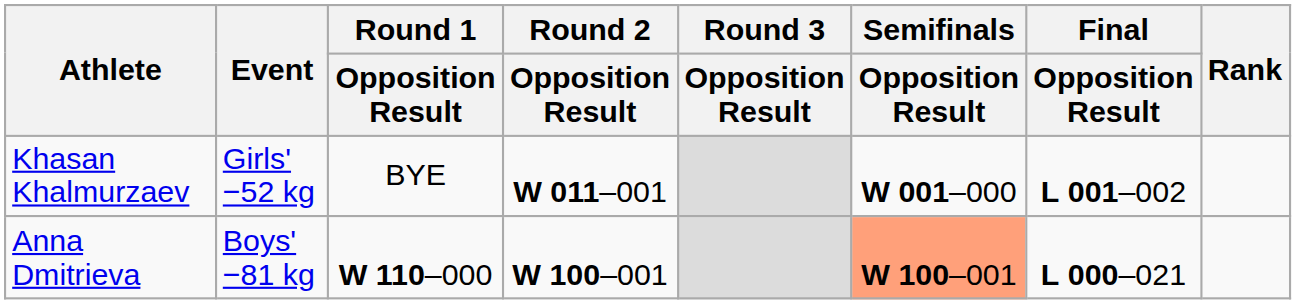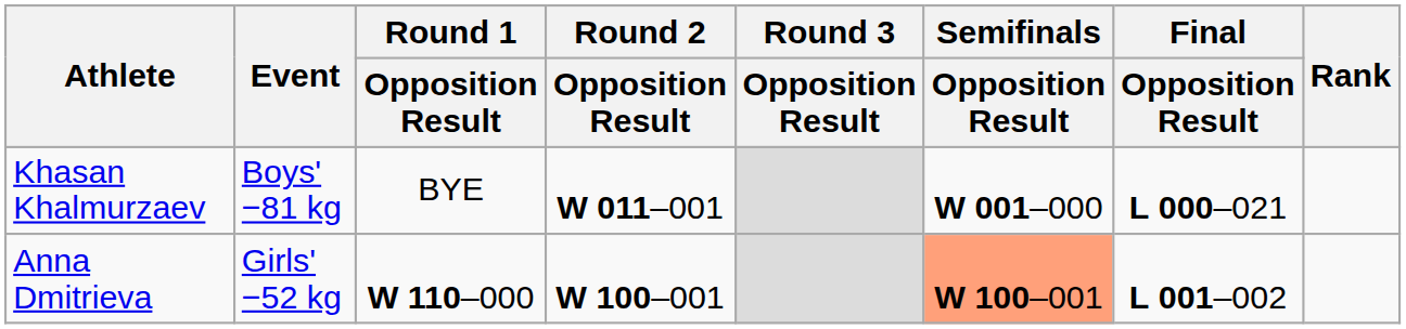Khasan Khalmurzaev | Event: Girls' −52 kg -> Boys' −81 kg
Khasan Khalmurzaev | Final / Opposition Result: L 001–002 -> L 000–021
Anna Dmitrieva | Event: Boys' −81 kg -> Girls' −52 kg
Anna Dmitrieva | Final / Opposition Result: L 000–021 -> L 001–002
